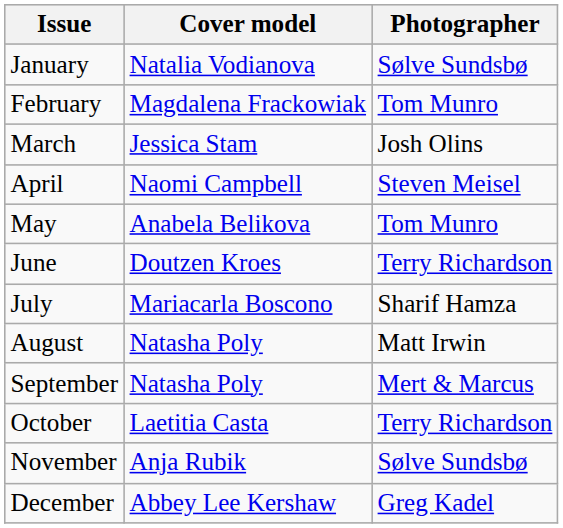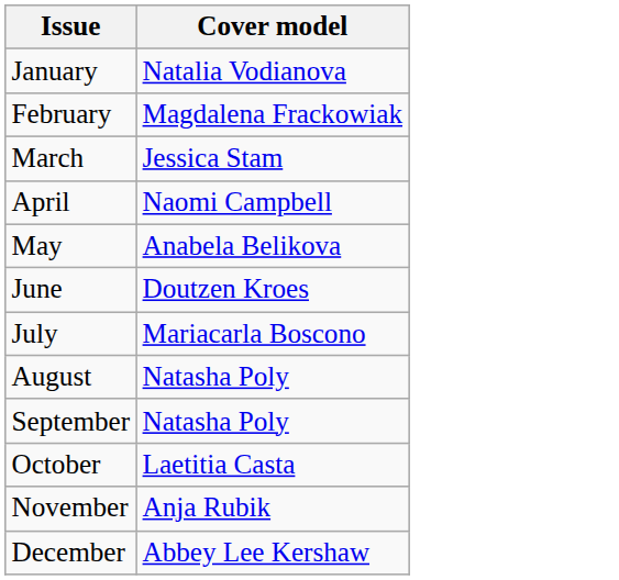- column: Photographer | Sølve Sundsbø | Tom Munro | Josh Olins | Steven Meisel | Tom Munro | Terry Richardson | Sharif Hamza | Matt Irwin | Mert & Marcus | Terry Richardson | Sølve Sundsbø | Greg Kadel
